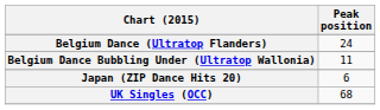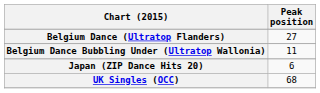Belgium Dance (Ultratop Flanders) | Peak position: 24 -> 27
